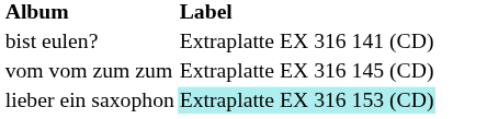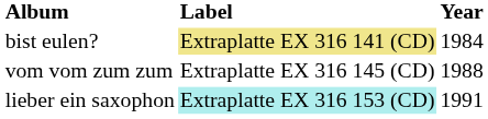+ column: Year | 1984 | 1988 | 1991
bist eulen? | Label: no background -> khaki background
